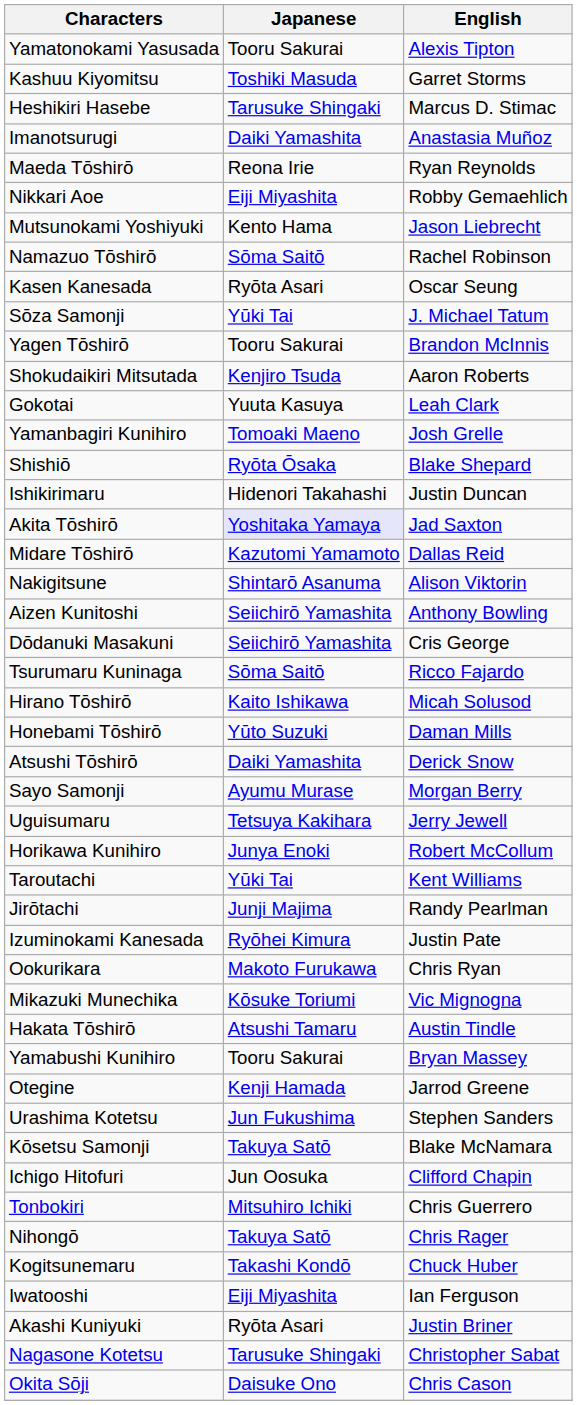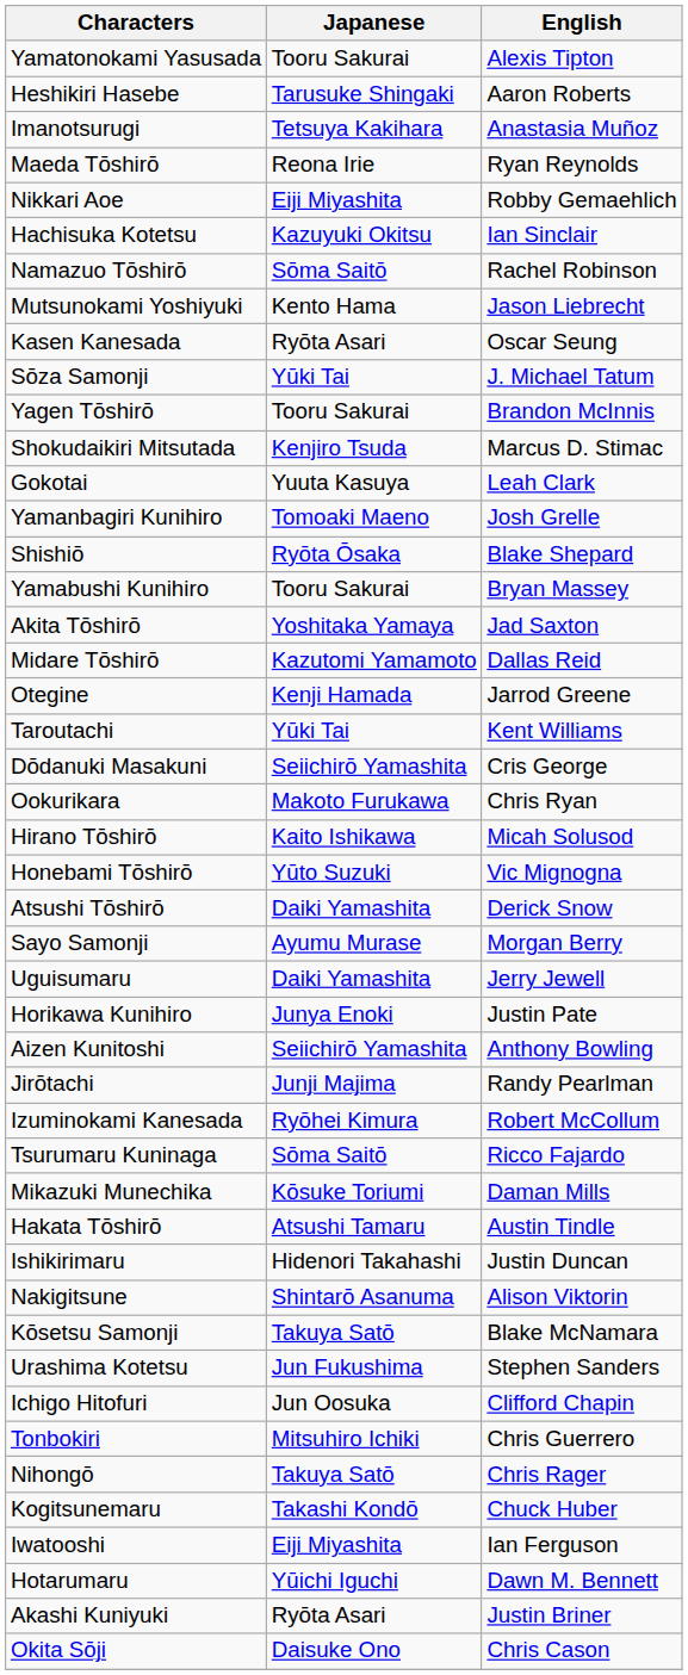- row: Kashuu Kiyomitsu | Toshiki Masuda | Garret Storms
Heshikiri Hasebe | English: Marcus D. Stimac -> Aaron Roberts
Imanotsurugi | Japanese: Daiki Yamashita -> Tetsuya Kakihara
+ row: Hachisuka Kotetsu | Kazuyuki Okitsu | Ian Sinclair
rows swapped: Mutsunokami Yoshiyuki <-> Namazuo Tōshirō
Shokudaikiri Mitsutada | English: Aaron Roberts -> Marcus D. Stimac
rows swapped: Ishikirimaru <-> Yamabushi Kunihiro
Akita Tōshirō | Japanese: lavender background -> no background
rows swapped: Nakigitsune <-> Otegine
rows swapped: Aizen Kunitoshi <-> Taroutachi
rows swapped: Tsurumaru Kuninaga <-> Ookurikara
Honebami Tōshirō | English: Daman Mills -> Vic Mignogna
Uguisumaru | Japanese: Tetsuya Kakihara -> Daiki Yamashita
Horikawa Kunihiro | English: Robert McCollum -> Justin Pate
Izuminokami Kanesada | English: Justin Pate -> Robert McCollum
Mikazuki Munechika | English: Vic Mignogna -> Daman Mills
rows swapped: Kōsetsu Samonji <-> Urashima Kotetsu
+ row: Hotarumaru | Yūichi Iguchi | Dawn M. Bennett
- row: Nagasone Kotetsu | Tarusuke Shingaki | Christopher Sabat
